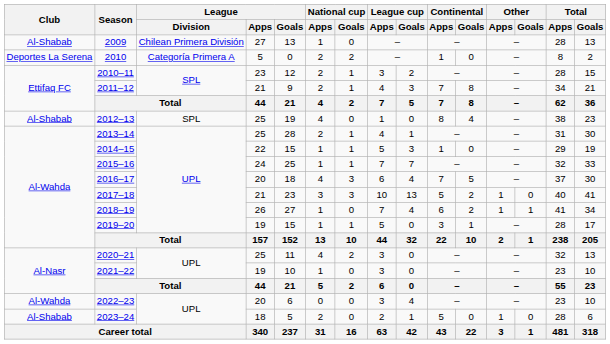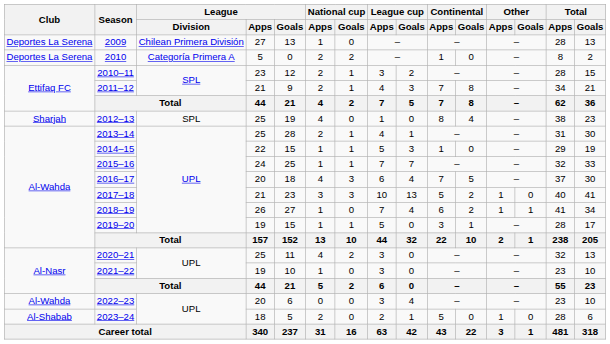2009 | Club: Al-Shabab -> Deportes La Serena
2012–13 | Club: Al-Shabab -> Sharjah
